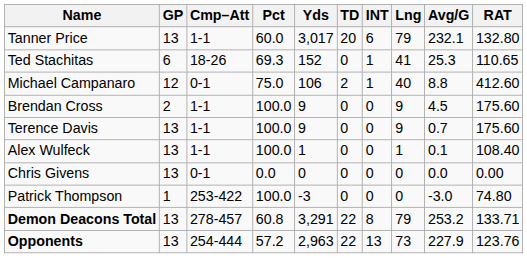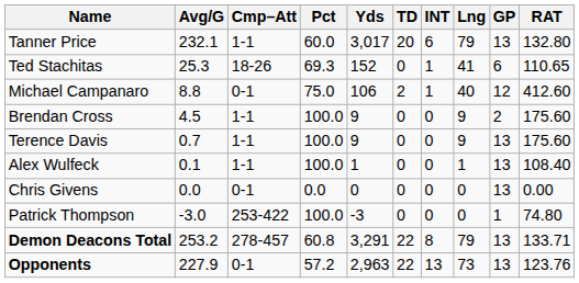columns swapped: GP <-> Avg/G
Opponents | Cmp–Att: 254-444 -> 0-1
